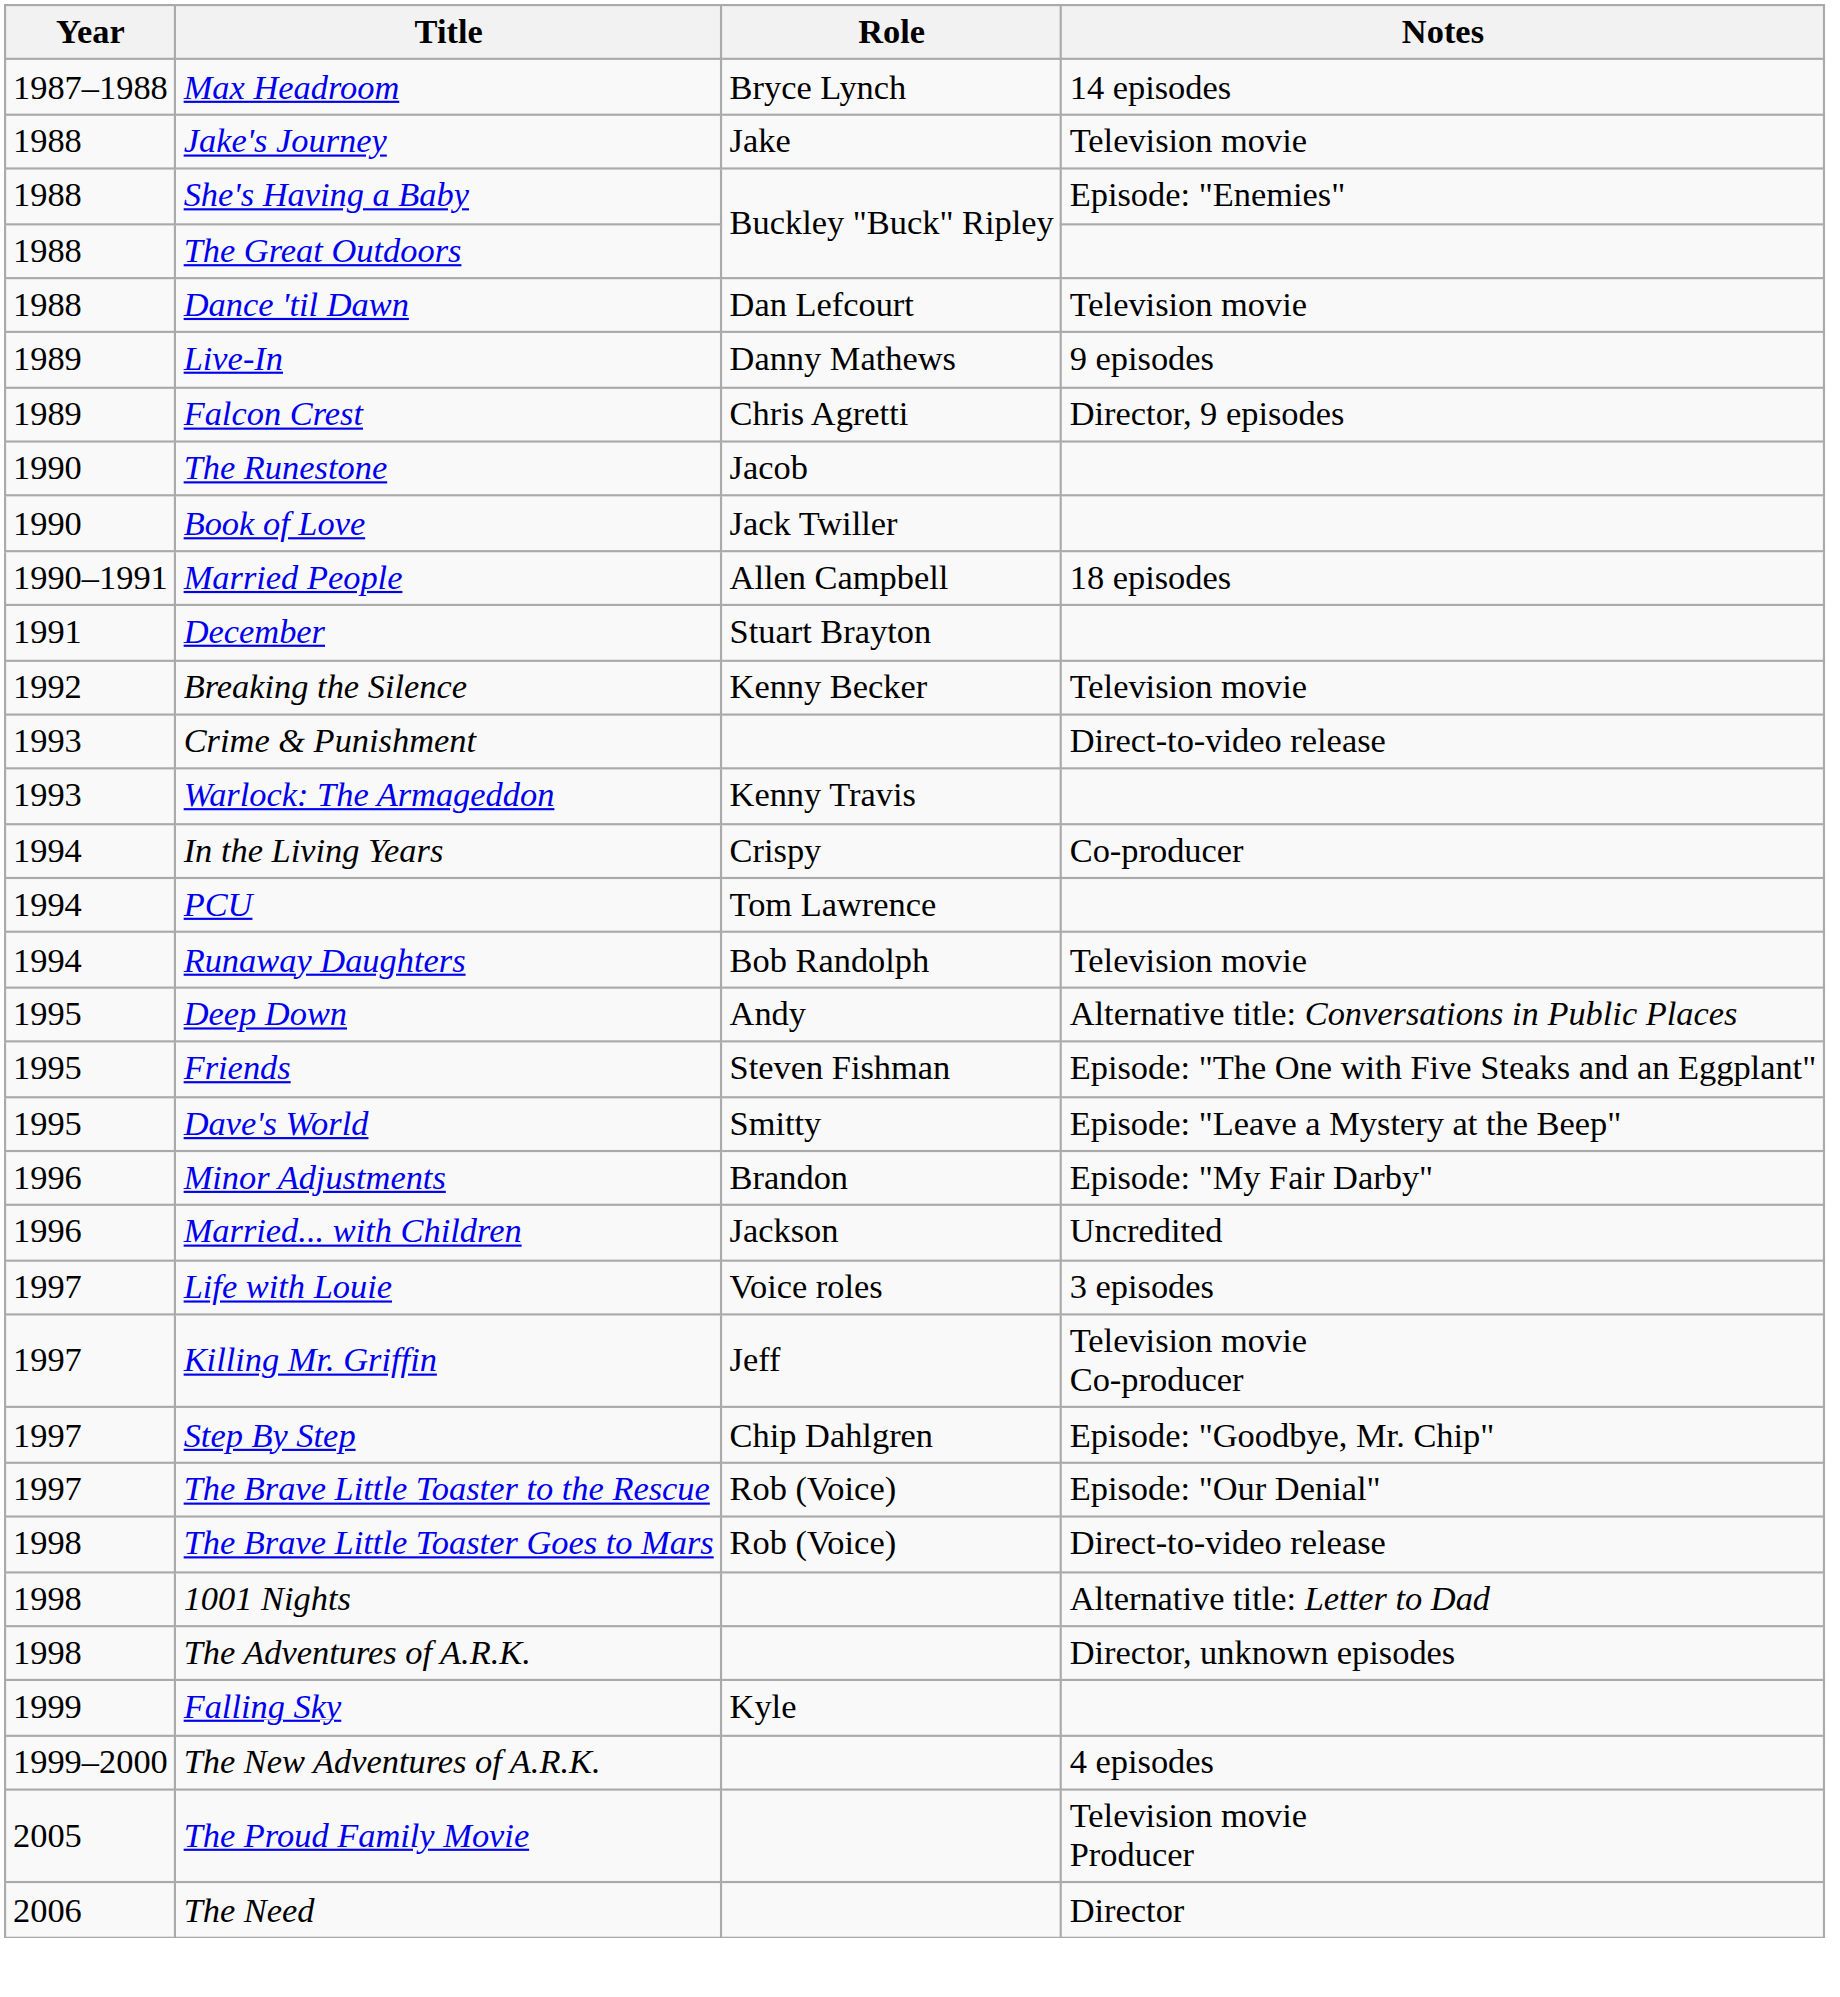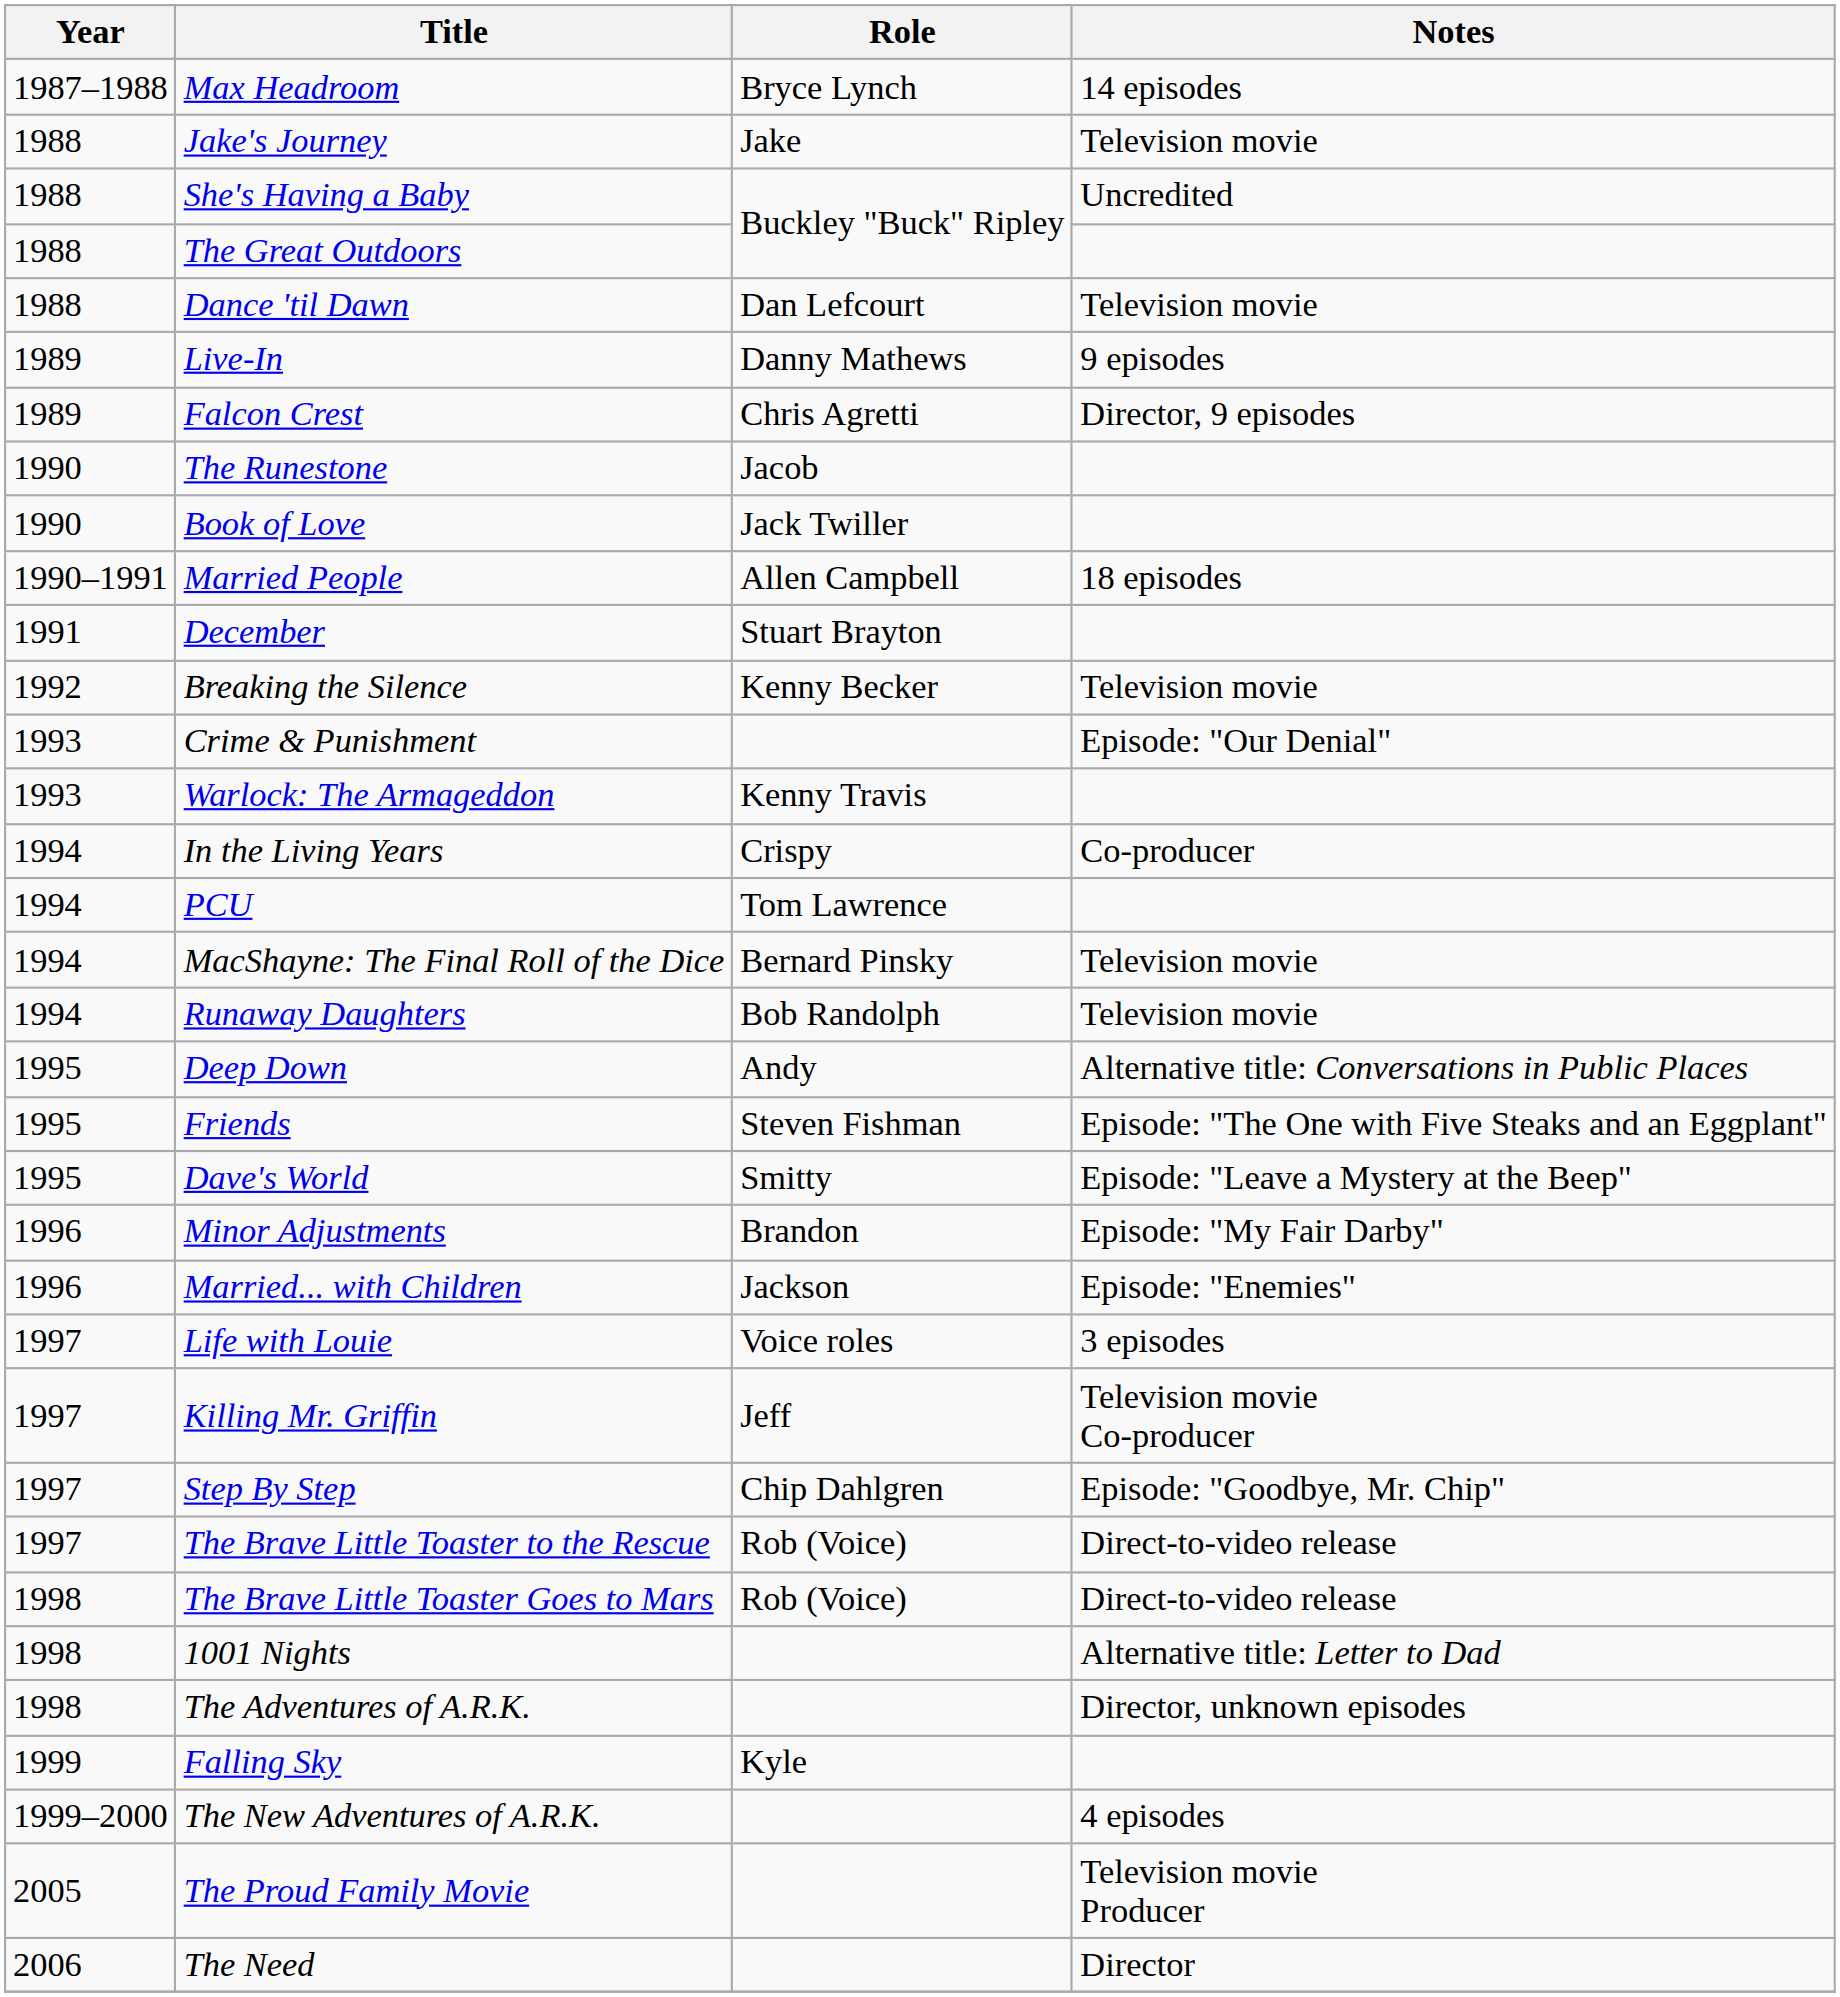She's Having a Baby | Notes: Episode: "Enemies" -> Uncredited
Crime & Punishment | Notes: Direct-to-video release -> Episode: "Our Denial"
+ row: 1994 | MacShayne: The Final Roll of the Dice | Bernard Pinsky | Television movie
Married... with Children | Notes: Uncredited -> Episode: "Enemies"
The Brave Little Toaster to the Rescue | Notes: Episode: "Our Denial" -> Direct-to-video release
